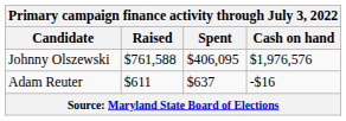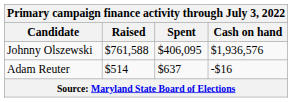Johnny Olszewski | Cash on hand: $1,976,576 -> $1,936,576
Adam Reuter | Raised: $611 -> $514
